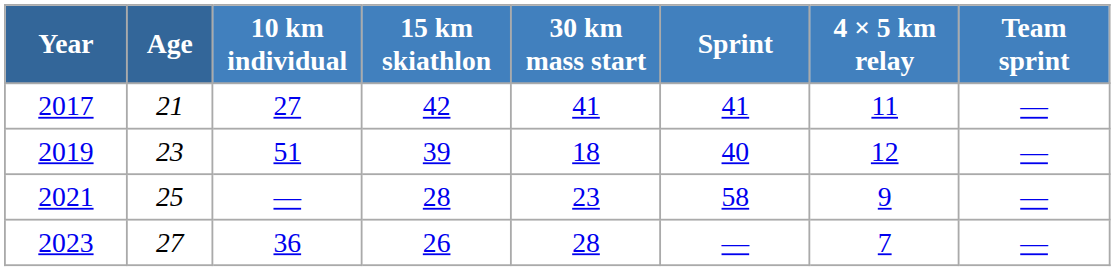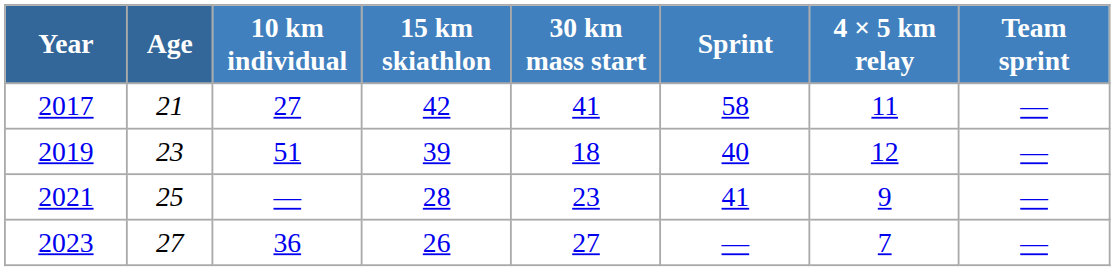2017 | Sprint: 41 -> 58
2021 | Sprint: 58 -> 41
2023 | 30 km mass start: 28 -> 27
